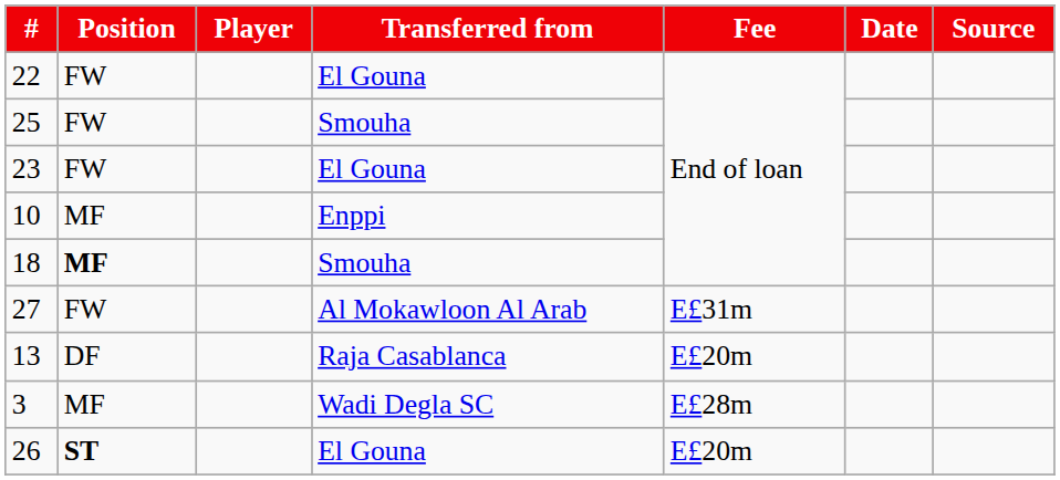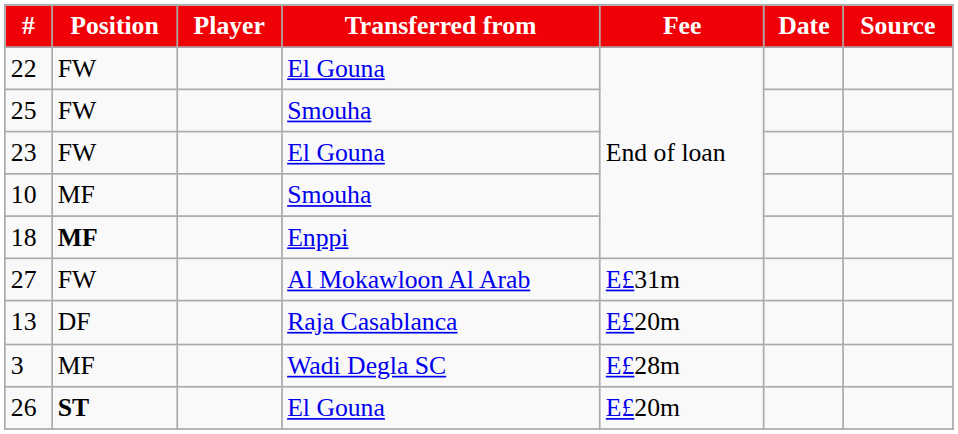10 | Transferred from: Enppi -> Smouha
18 | Transferred from: Smouha -> Enppi
